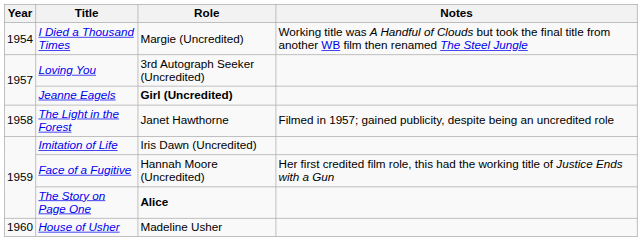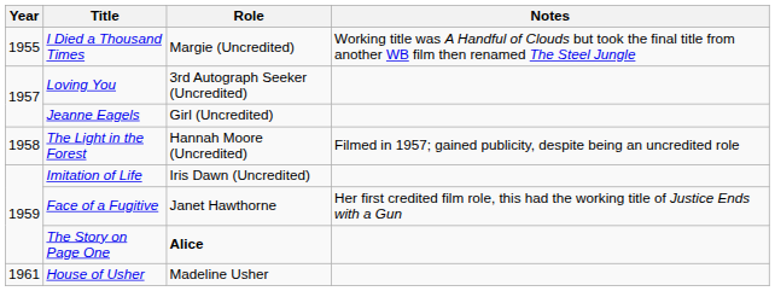I Died a Thousand Times | Year: 1954 -> 1955
Jeanne Eagels | Role: bold -> normal
The Light in the Forest | Role: Janet Hawthorne -> Hannah Moore (Uncredited)
Face of a Fugitive | Role: Hannah Moore (Uncredited) -> Janet Hawthorne
House of Usher | Year: 1960 -> 1961
